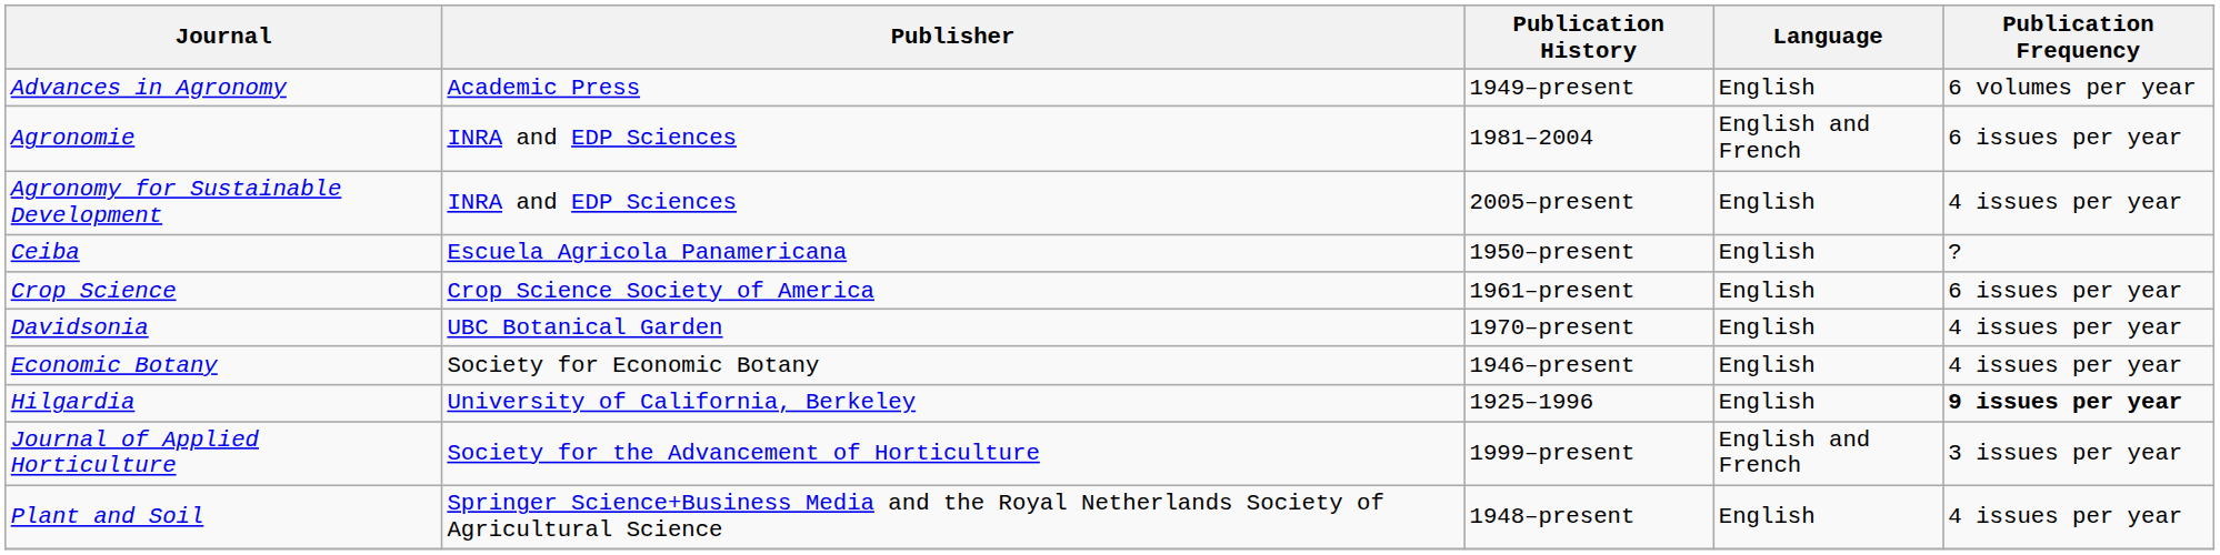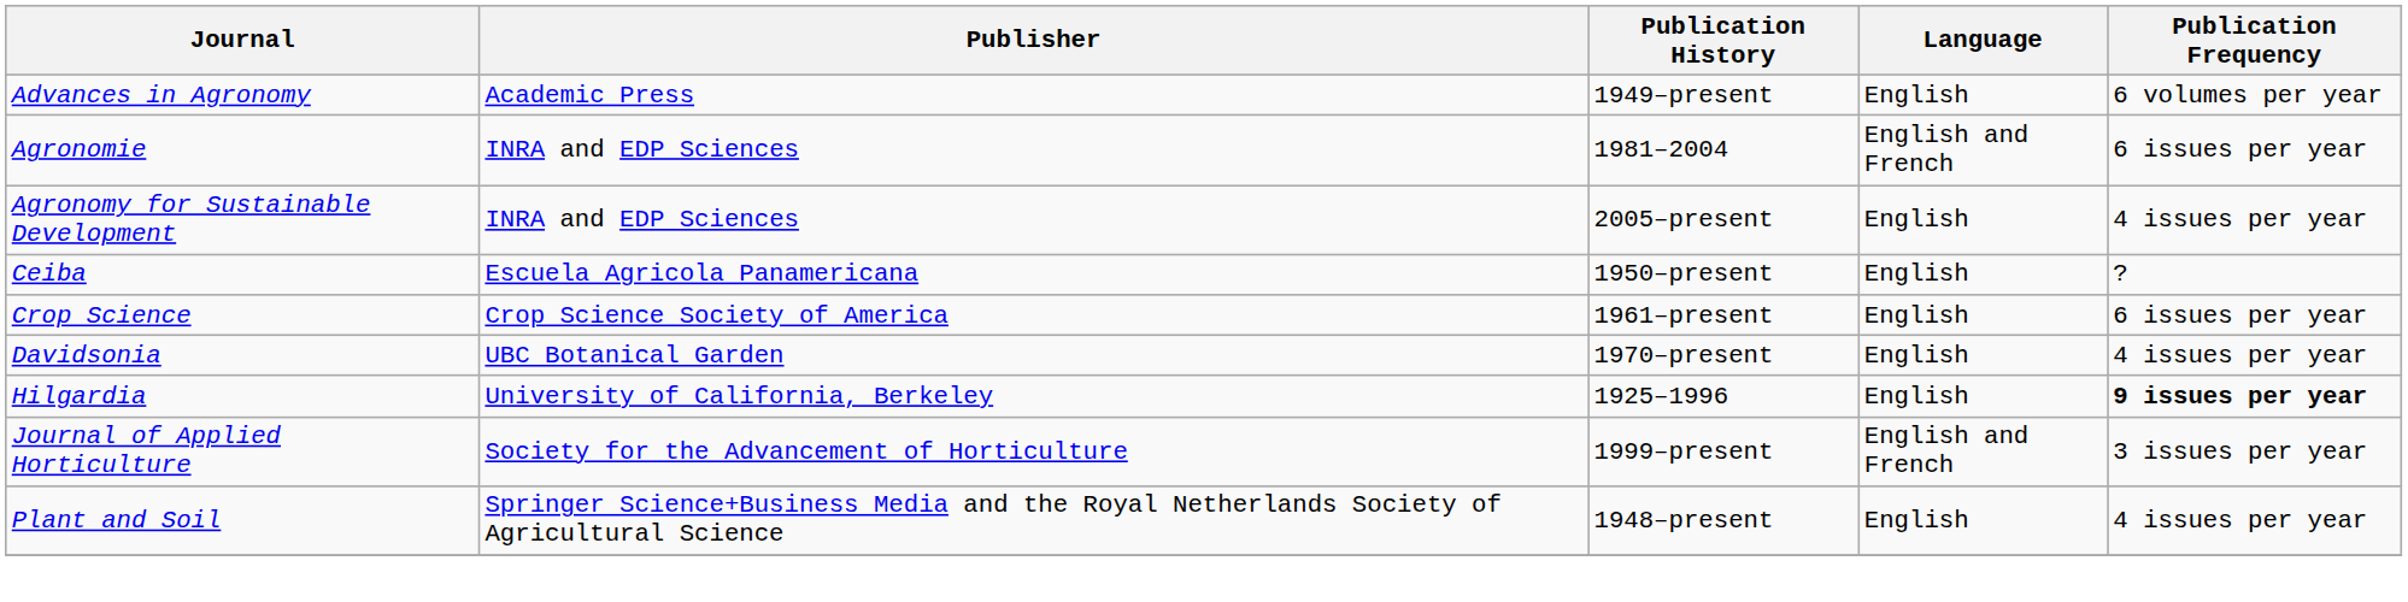- row: Economic Botany | Society for Economic Botany | 1946–present | English | 4 issues per year
